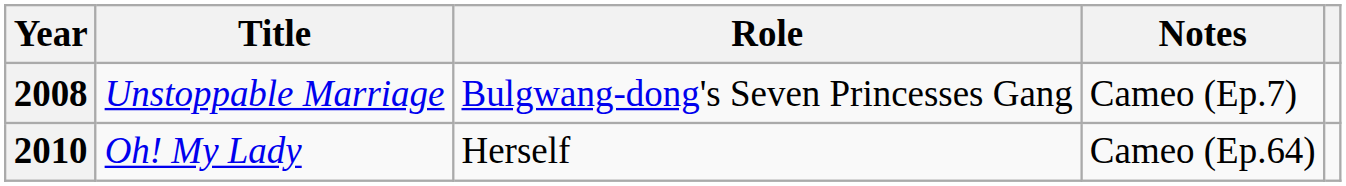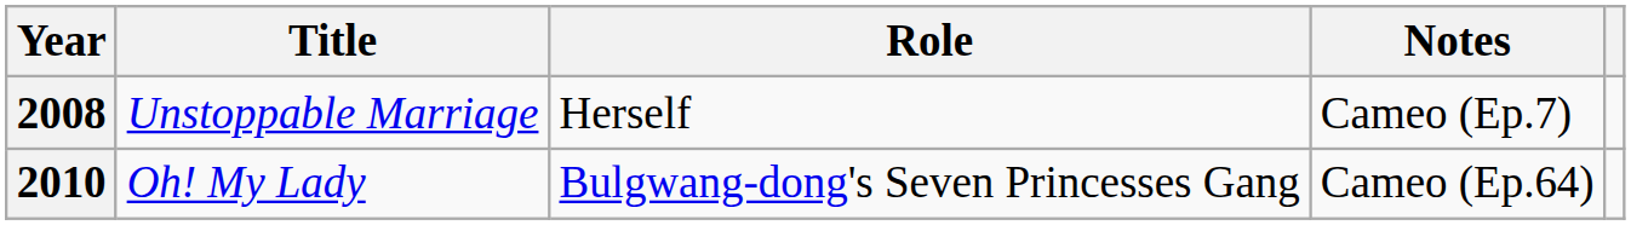2008 | Role: Bulgwang-dong's Seven Princesses Gang -> Herself
2010 | Role: Herself -> Bulgwang-dong's Seven Princesses Gang
